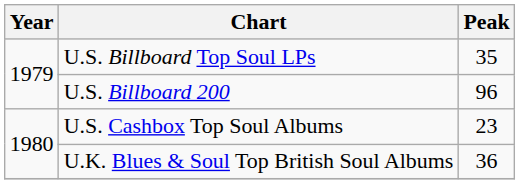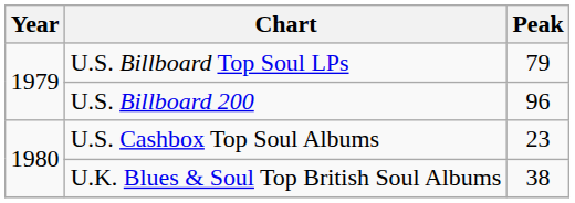U.S. Billboard Top Soul LPs | Peak: 35 -> 79
U.K. Blues & Soul Top British Soul Albums | Peak: 36 -> 38
